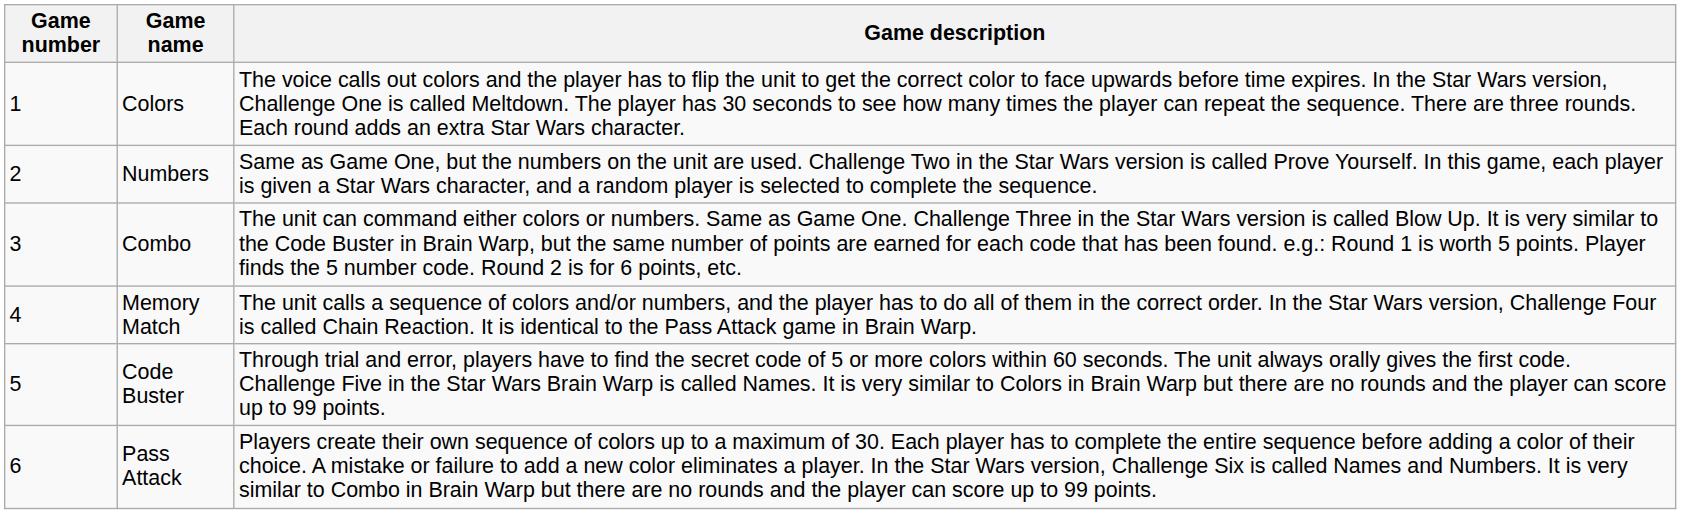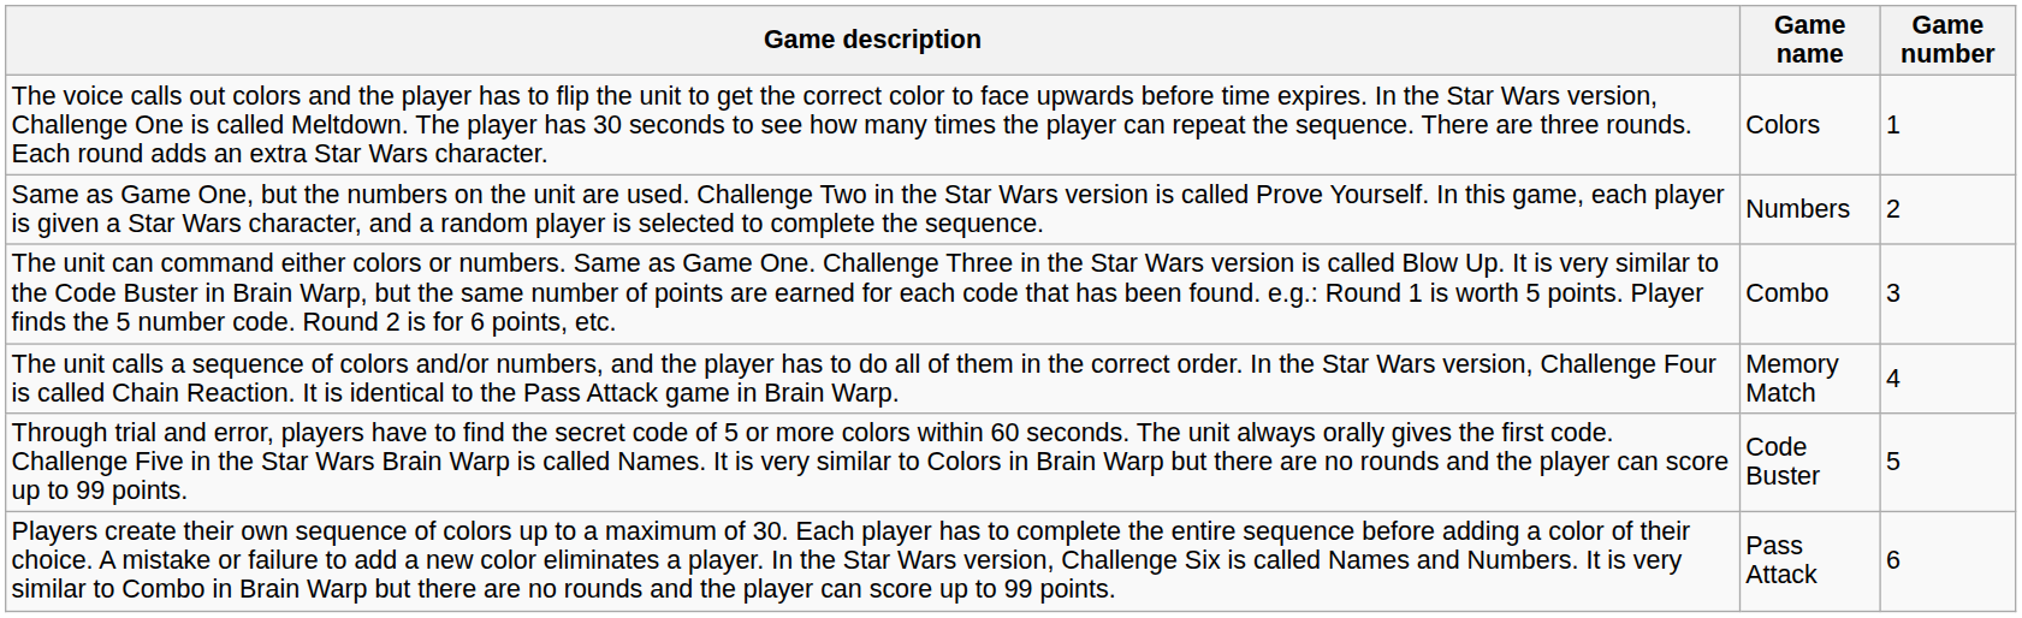columns swapped: Game number <-> Game description
